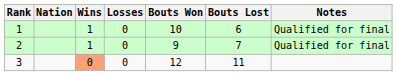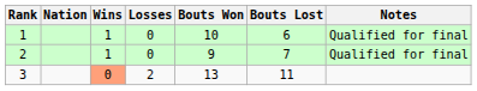3 | Losses: 0 -> 2
3 | Bouts Won: 12 -> 13
